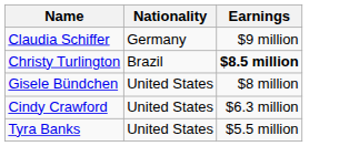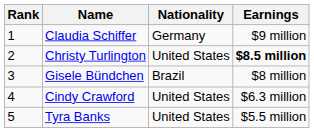+ column: Rank | 1 | 2 | 3 | 4 | 5
Christy Turlington | Nationality: Brazil -> United States
Gisele Bündchen | Nationality: United States -> Brazil
